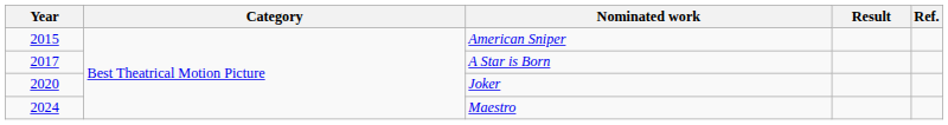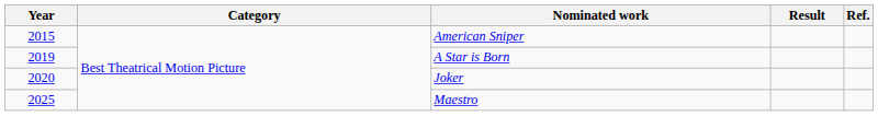A Star is Born | Year: 2017 -> 2019
Maestro | Year: 2024 -> 2025
